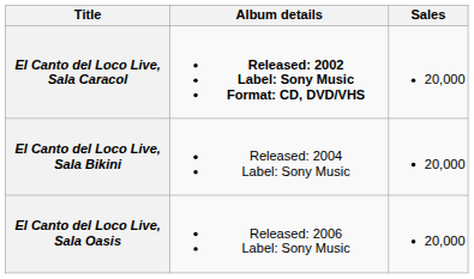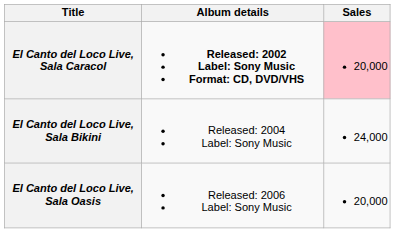El Canto del Loco Live, Sala Caracol | Sales: no background -> pink background
El Canto del Loco Live, Sala Bikini | Sales: 20,000 -> 24,000
